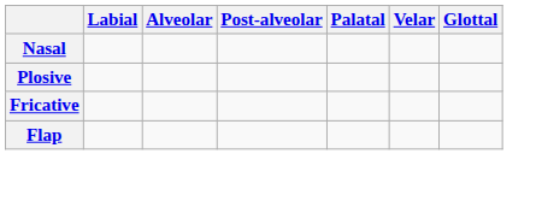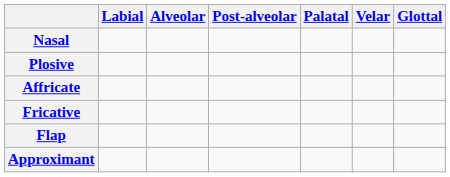+ row: Affricate
+ row: Approximant
